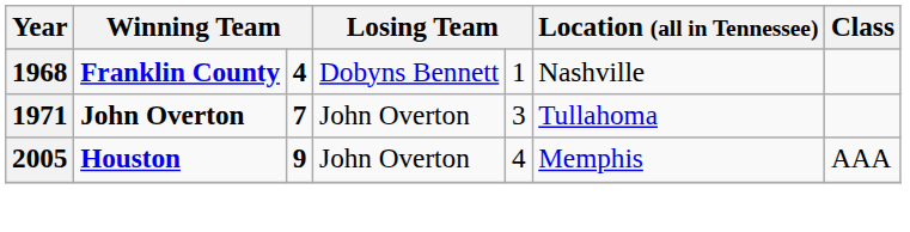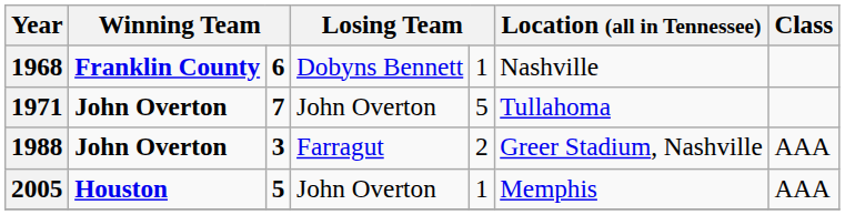1968 | column 3: 4 -> 6
1971 | column 5: 3 -> 5
+ row: 1988 | John Overton | 3 | Farragut | 2 | Greer Stadium, Nashville | AAA
2005 | column 3: 9 -> 5
2005 | column 5: 4 -> 1
